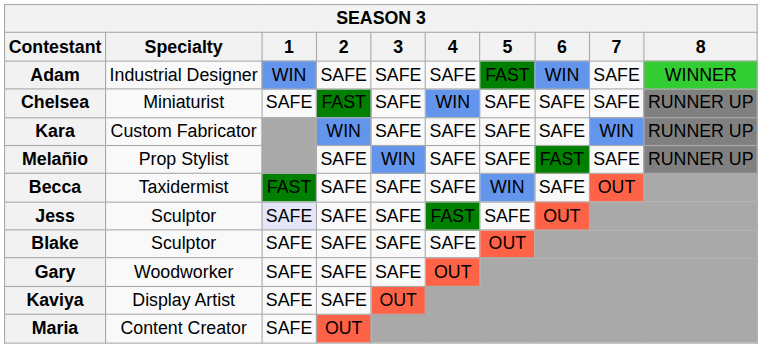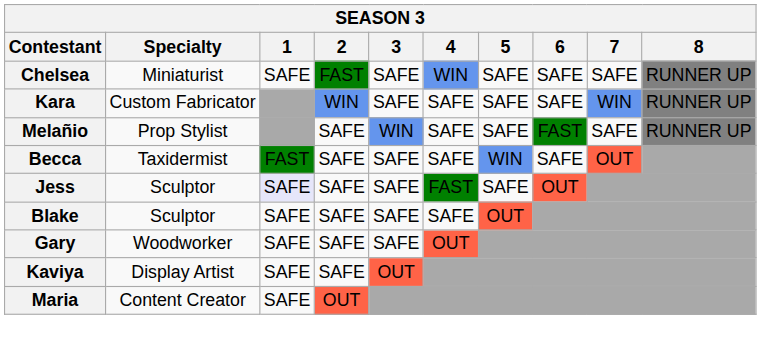- row: Adam | Industrial Designer | WIN | SAFE | SAFE | SAFE | FAST | WIN | SAFE | WINNER
